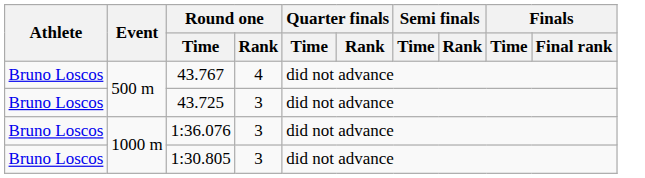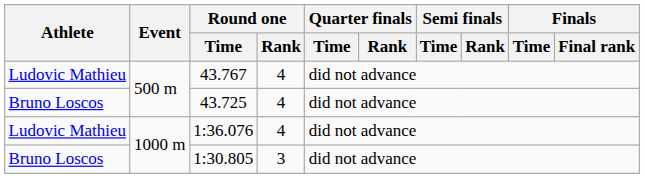43.767 | Athlete: Bruno Loscos -> Ludovic Mathieu
43.725 | Round one / Rank: 3 -> 4
1:36.076 | Athlete: Bruno Loscos -> Ludovic Mathieu
1:36.076 | Round one / Rank: 3 -> 4
